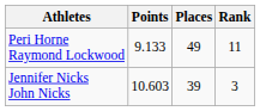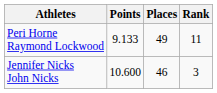Jennifer Nicks John Nicks | Points: 10.603 -> 10.600
Jennifer Nicks John Nicks | Places: 39 -> 46
